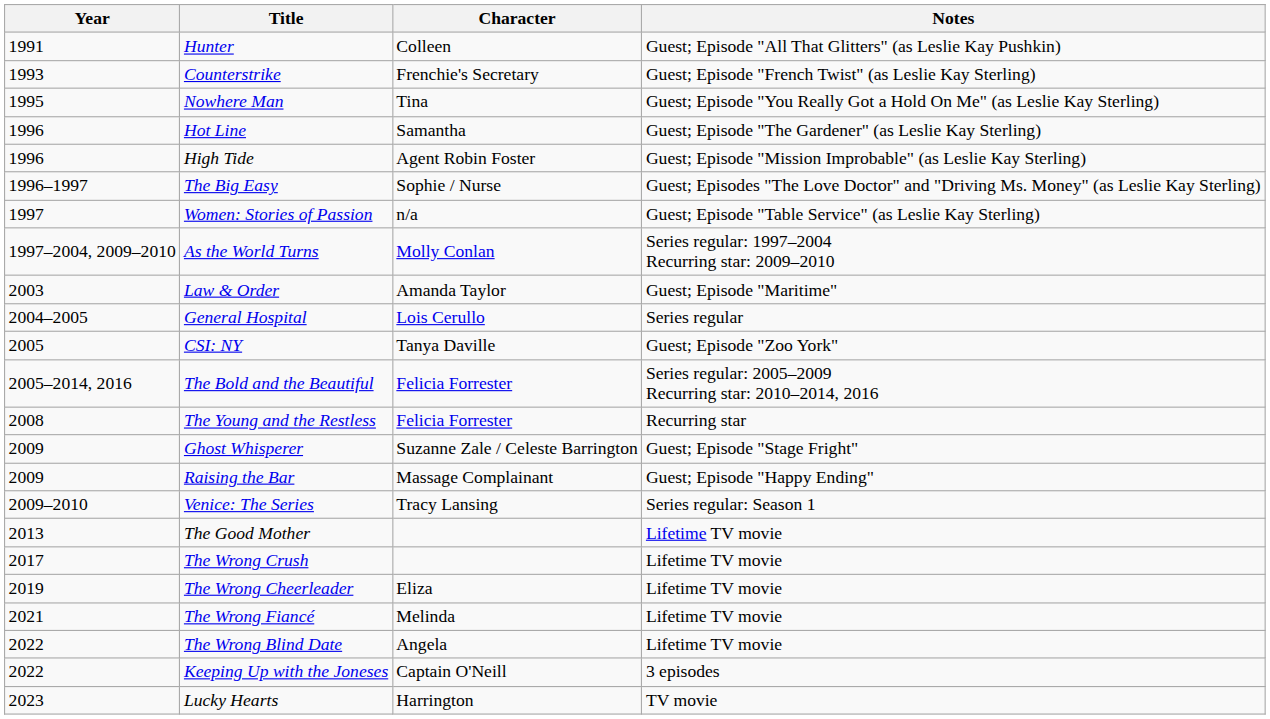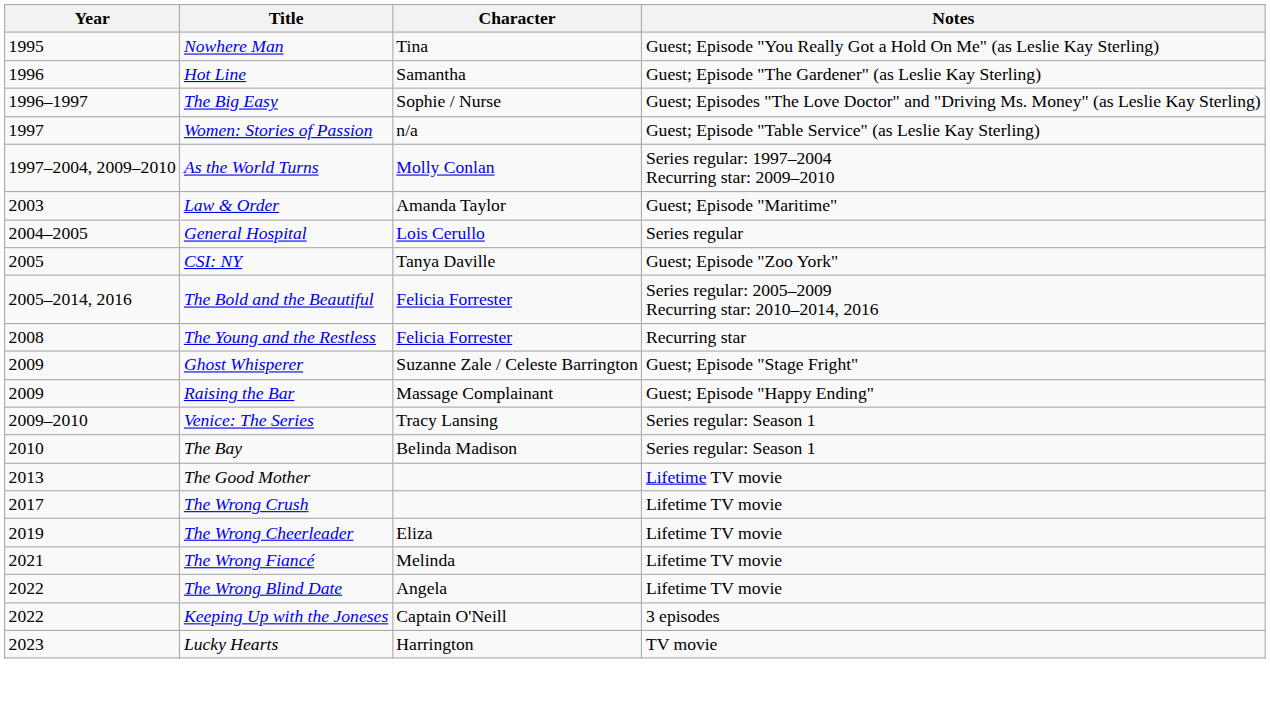- row: 1991 | Hunter | Colleen | Guest; Episode "All That Glitters" (as Leslie Kay Pushkin)
- row: 1993 | Counterstrike | Frenchie's Secretary | Guest; Episode "French Twist" (as Leslie Kay Sterling)
- row: 1996 | High Tide | Agent Robin Foster | Guest; Episode "Mission Improbable" (as Leslie Kay Sterling)
+ row: 2010 | The Bay | Belinda Madison | Series regular: Season 1
